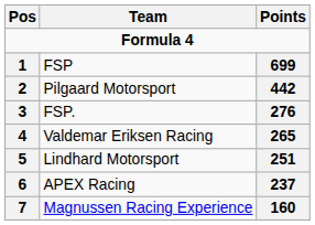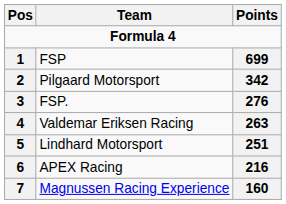Pilgaard Motorsport | Points: 442 -> 342
Valdemar Eriksen Racing | Points: 265 -> 263
APEX Racing | Points: 237 -> 216
